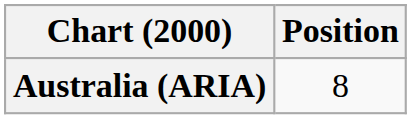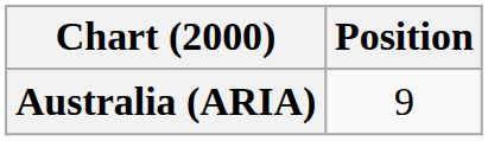Australia (ARIA) | Position: 8 -> 9
